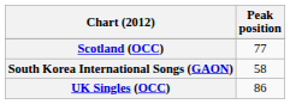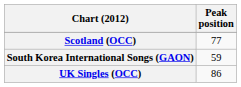South Korea International Songs (GAON) | Peak position: 58 -> 59
